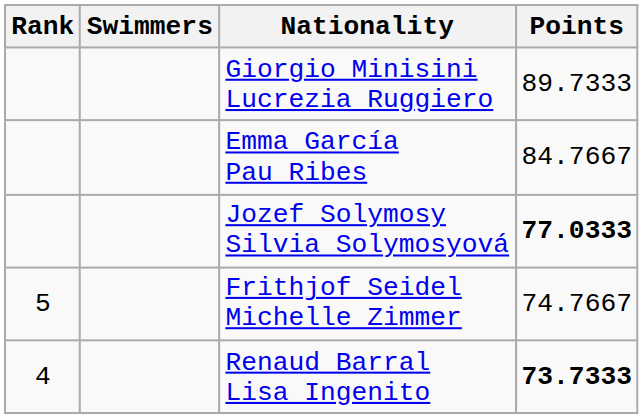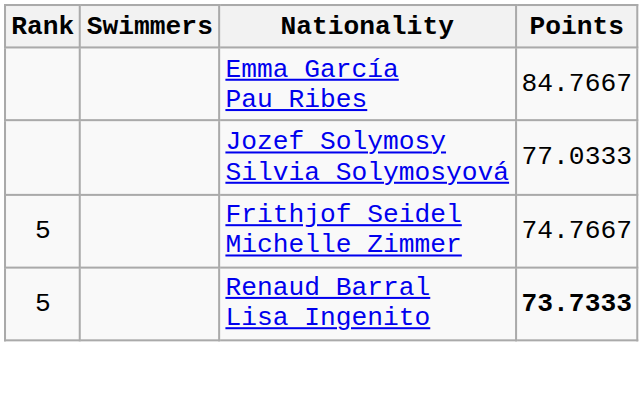- row: Giorgio Minisini Lucrezia Ruggiero | 89.7333
Jozef Solymosy Silvia Solymosyová | Points: bold -> normal
Renaud Barral Lisa Ingenito | Rank: 4 -> 5
